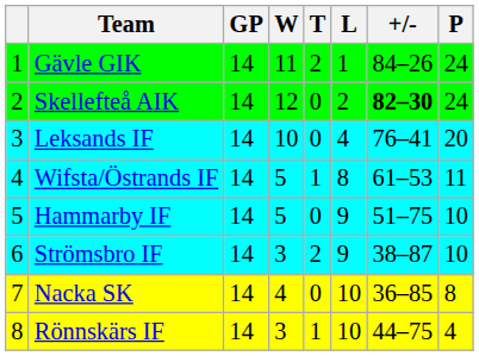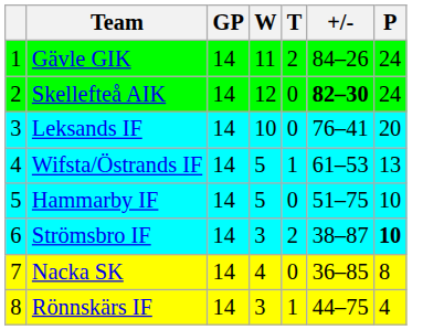- column: L | 1 | 2 | 4 | 8 | 9 | 9 | 10 | 10
Wifsta/Östrands IF | P: 11 -> 13
Strömsbro IF | P: normal -> bold
